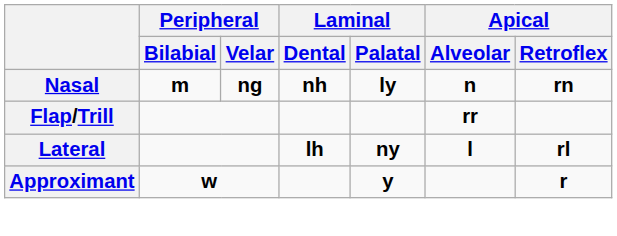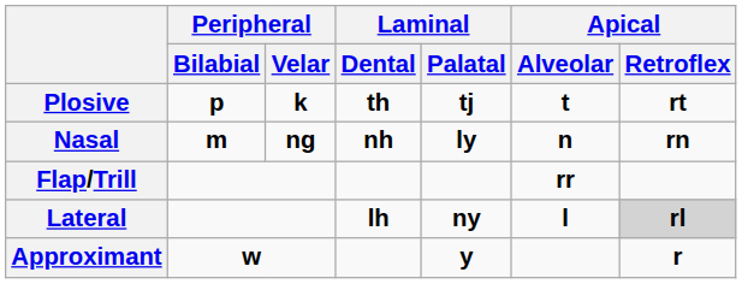+ row: Plosive | p | k | th | tj | t | rt
Lateral | Apical / Retroflex: no background -> lightgrey background
